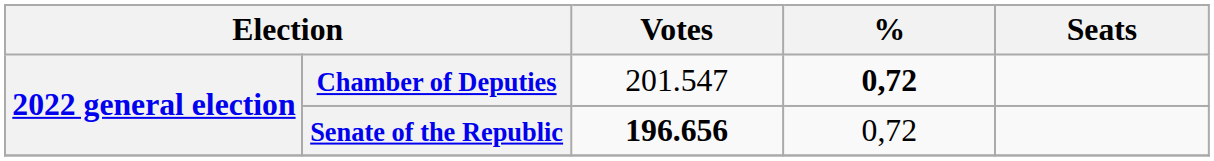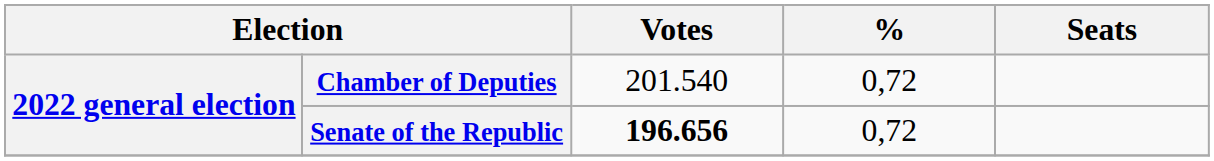Chamber of Deputies | Votes: 201.547 -> 201.540
Chamber of Deputies | %: bold -> normal
